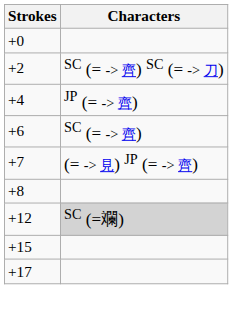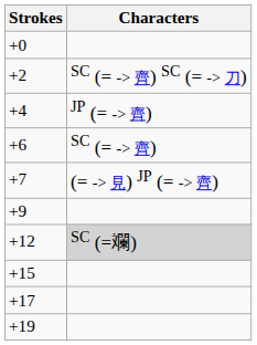- row: +8
+ row: +9
+ row: +19
